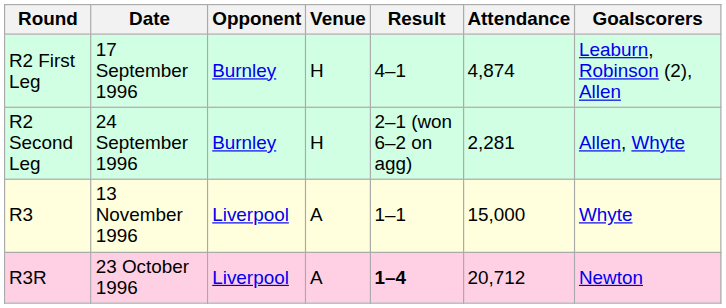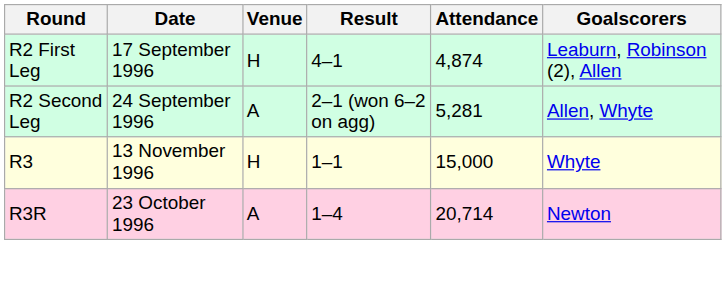- column: Opponent | Burnley | Burnley | Liverpool | Liverpool
R2 Second Leg | Venue: H -> A
R2 Second Leg | Attendance: 2,281 -> 5,281
R3 | Venue: A -> H
R3R | Result: bold -> normal
R3R | Attendance: 20,712 -> 20,714
